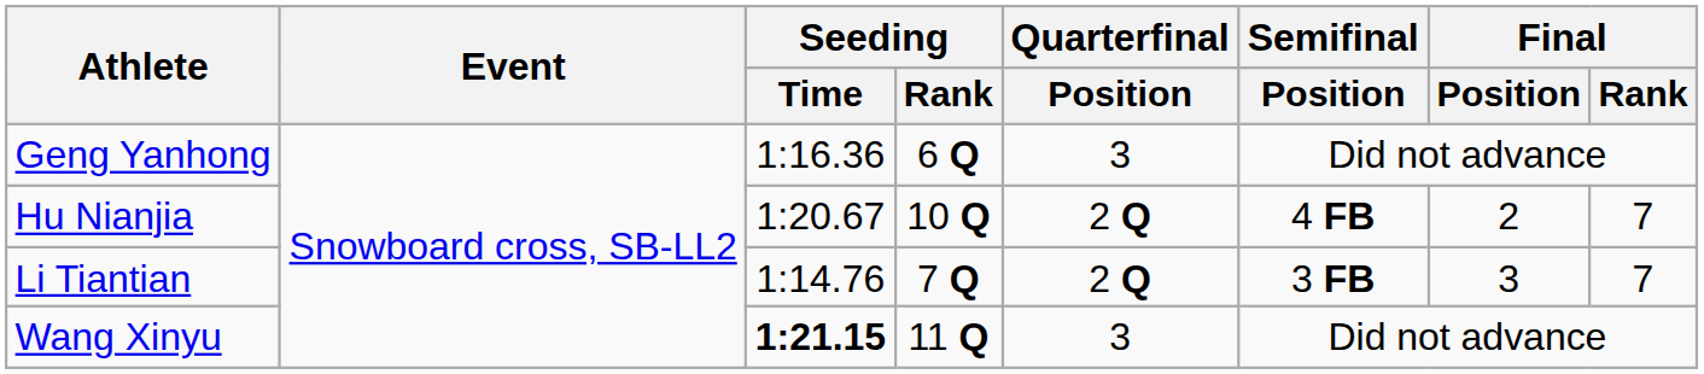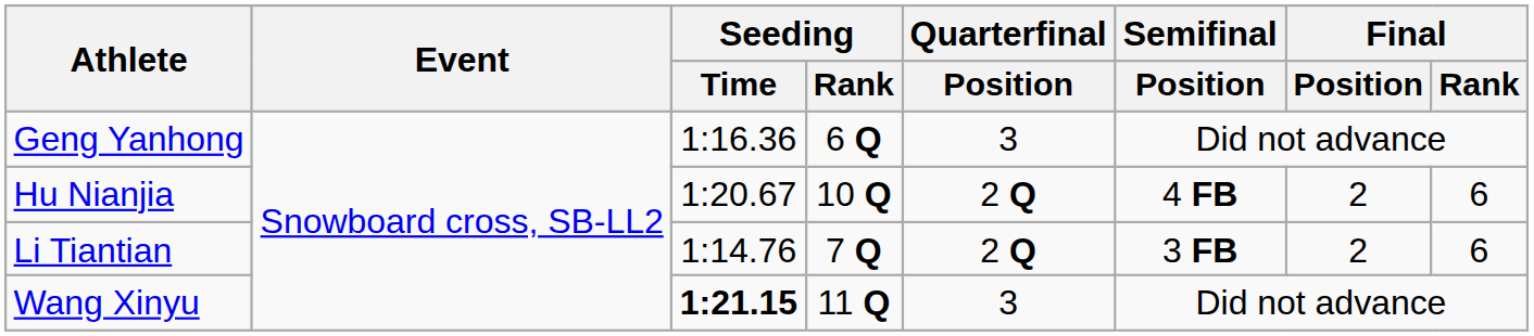Hu Nianjia | Final / Rank: 7 -> 6
Li Tiantian | Final / Position: 3 -> 2
Li Tiantian | Final / Rank: 7 -> 6
